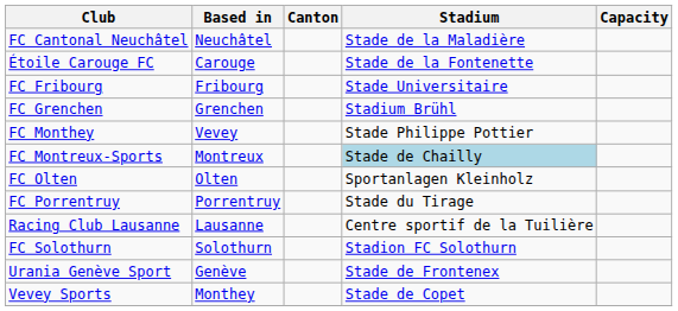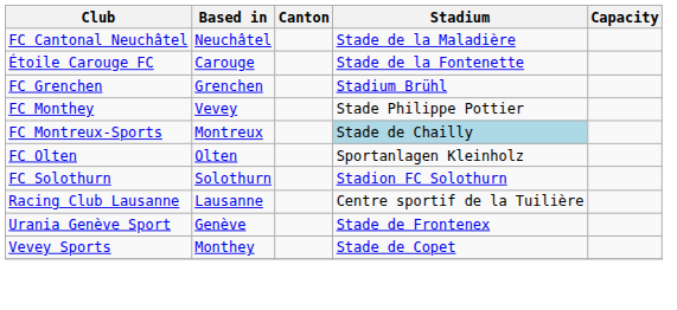- row: FC Fribourg | Fribourg | Stade Universitaire
- row: FC Porrentruy | Porrentruy | Stade du Tirage
rows swapped: Racing Club Lausanne <-> FC Solothurn
